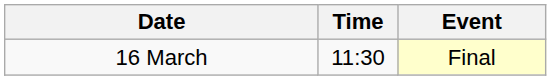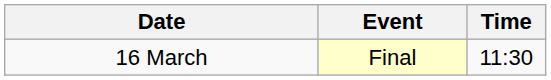columns swapped: Time <-> Event
